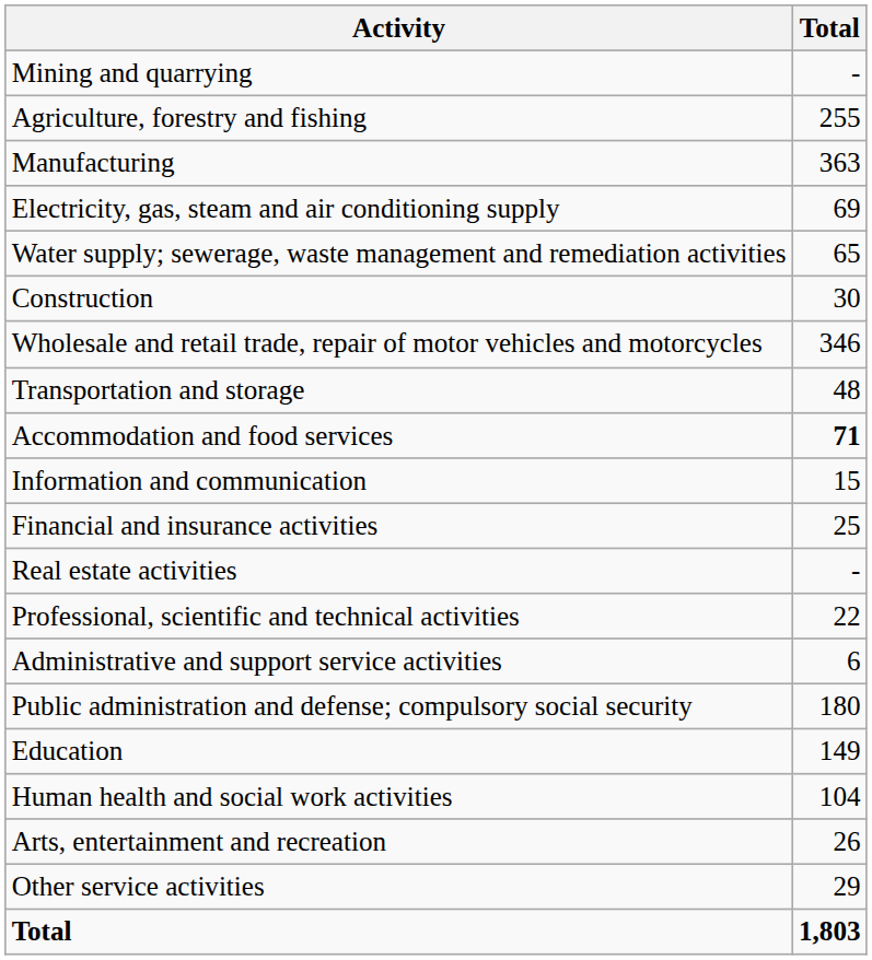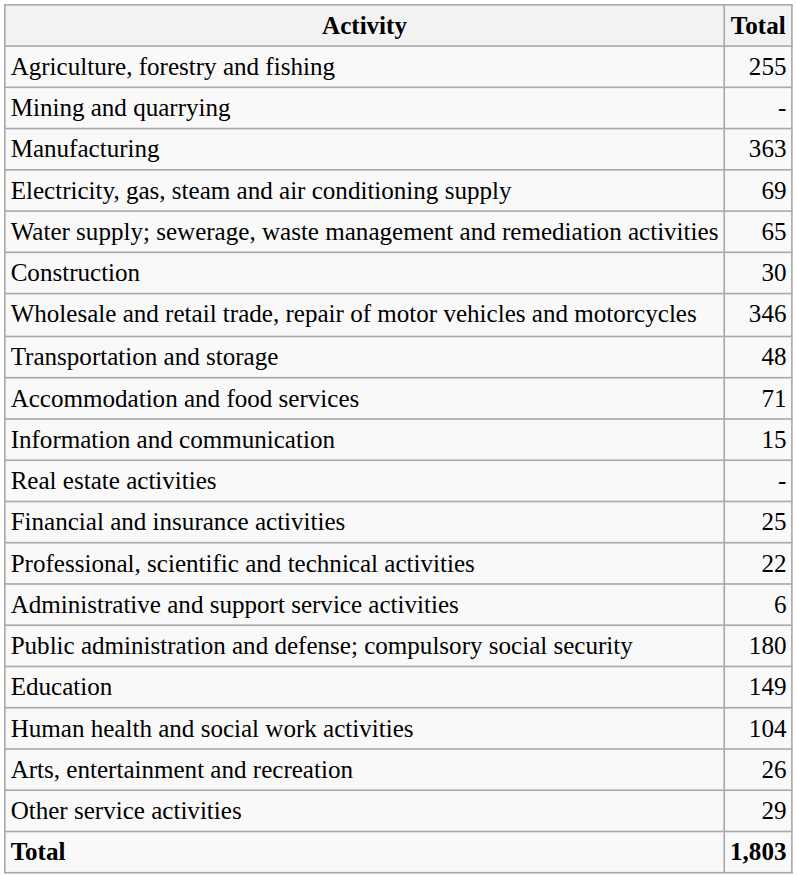rows swapped: Agriculture, forestry and fishing <-> Mining and quarrying
Accommodation and food services | Total: bold -> normal
rows swapped: Financial and insurance activities <-> Real estate activities
